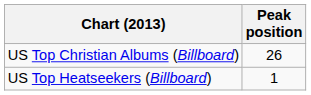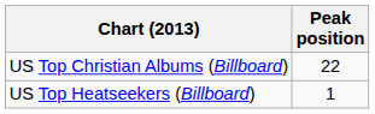US Top Christian Albums (Billboard) | Peak position: 26 -> 22
